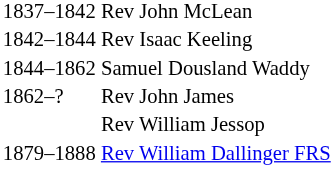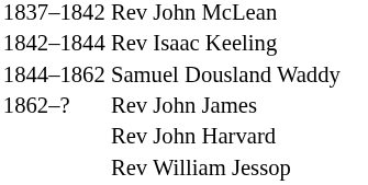+ row: Rev John Harvard
- row: 1879–1888 | Rev William Dallinger FRS
